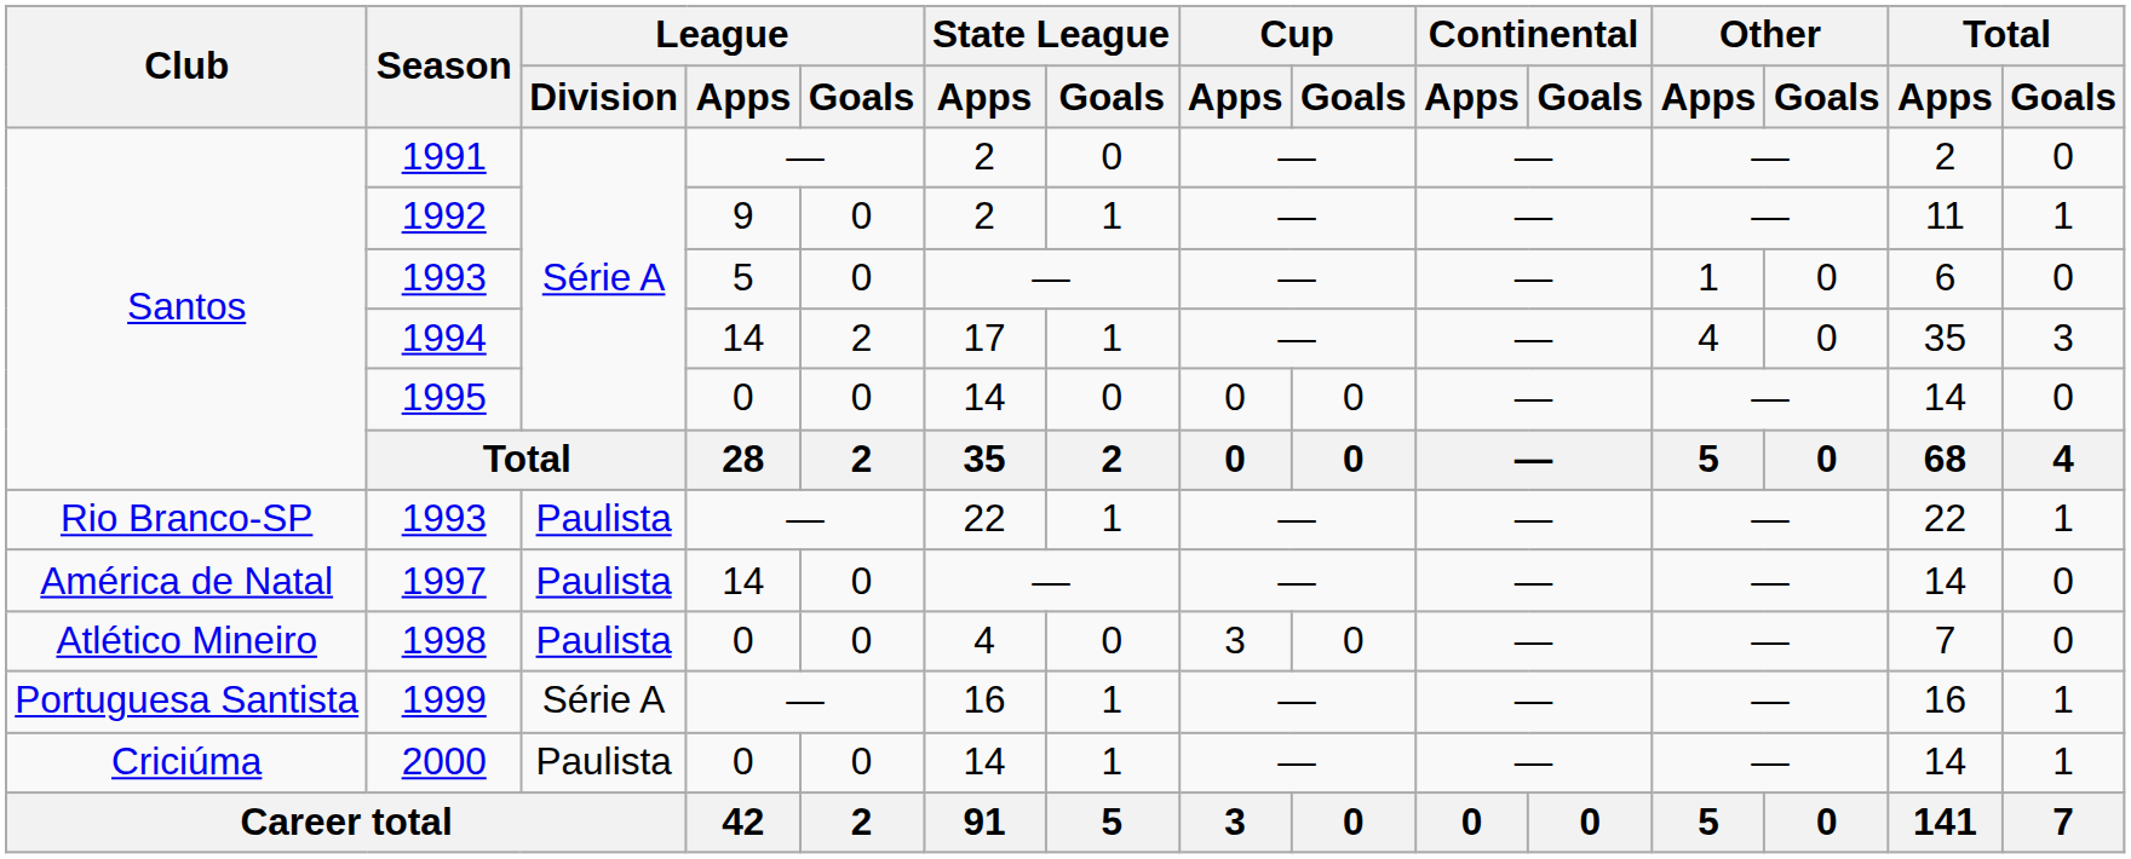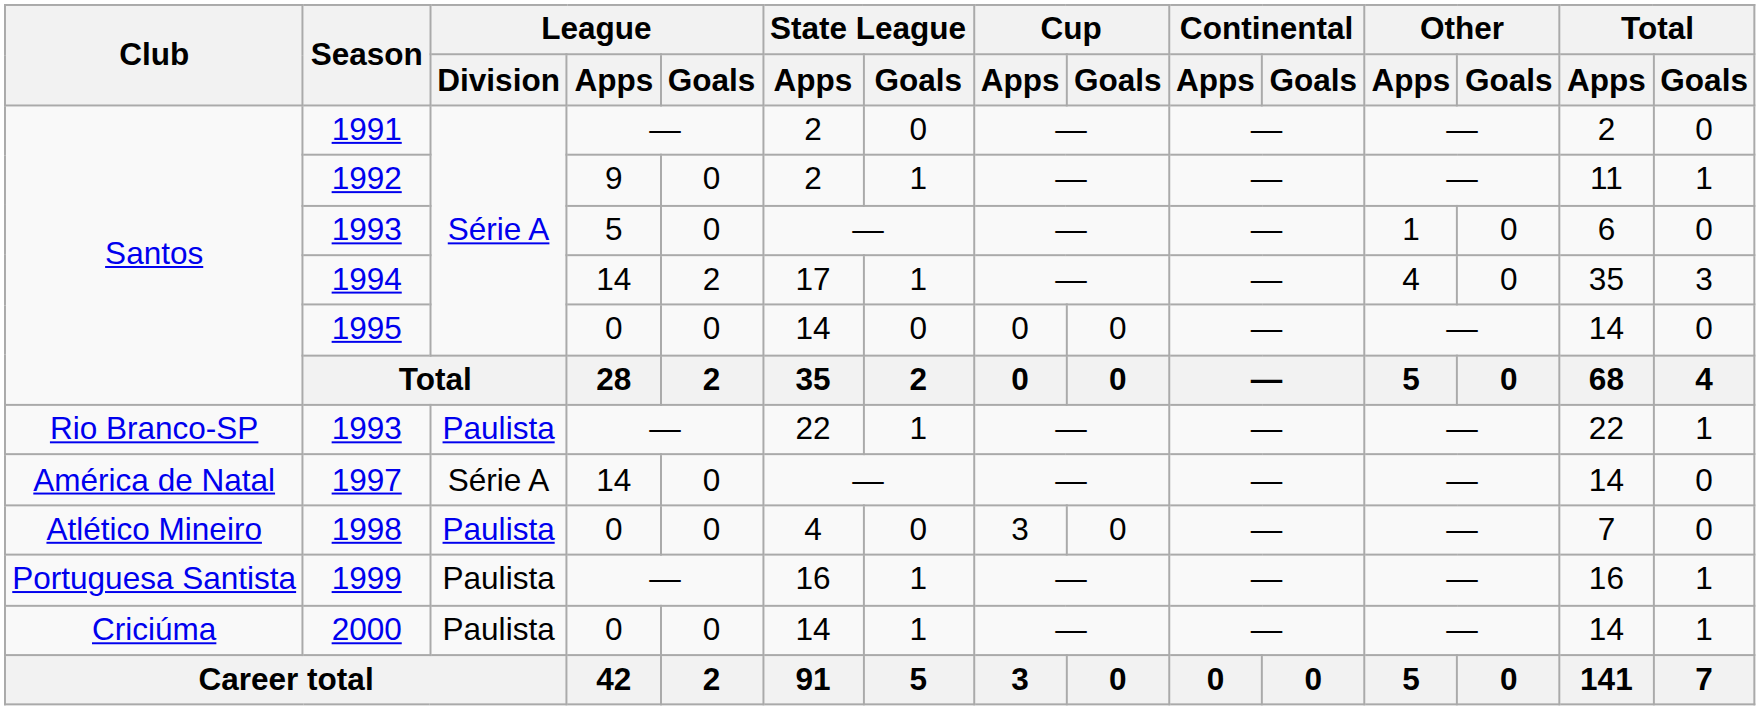1997 | League / Division: Paulista -> Série A
1999 | League / Division: Série A -> Paulista
